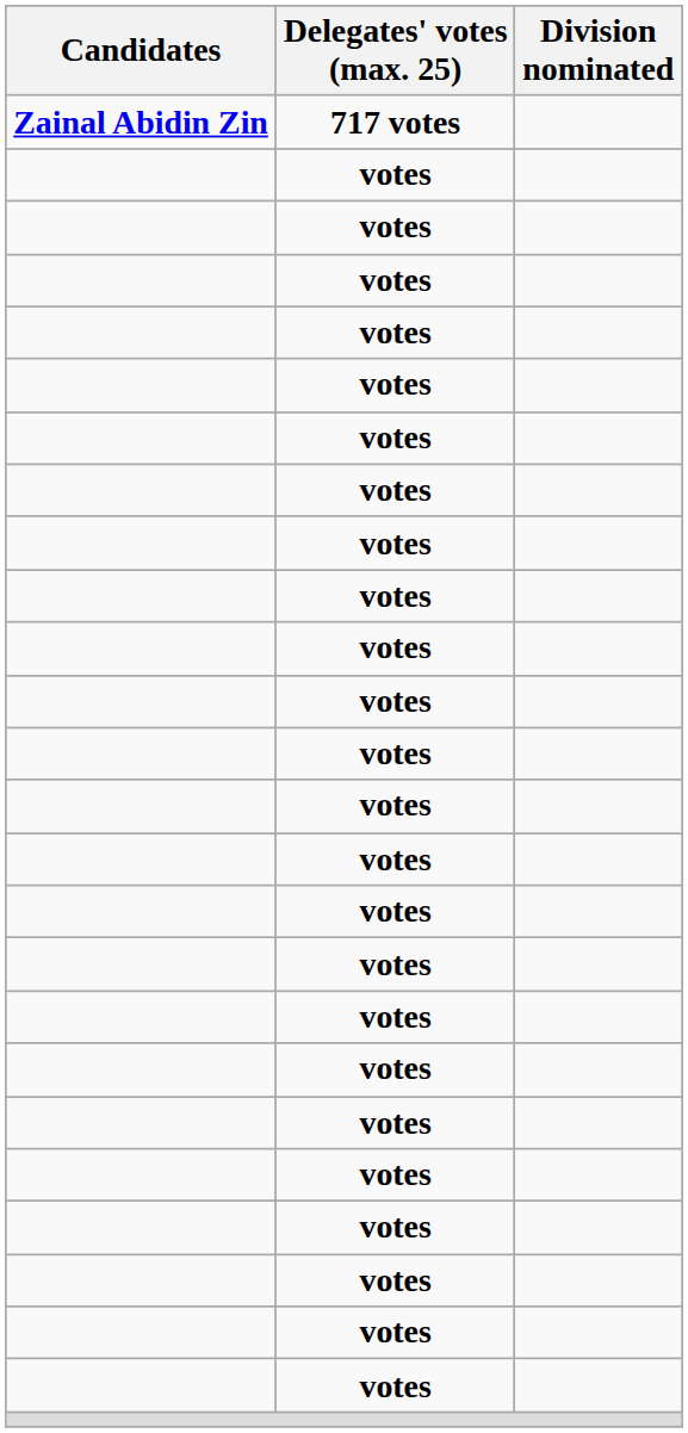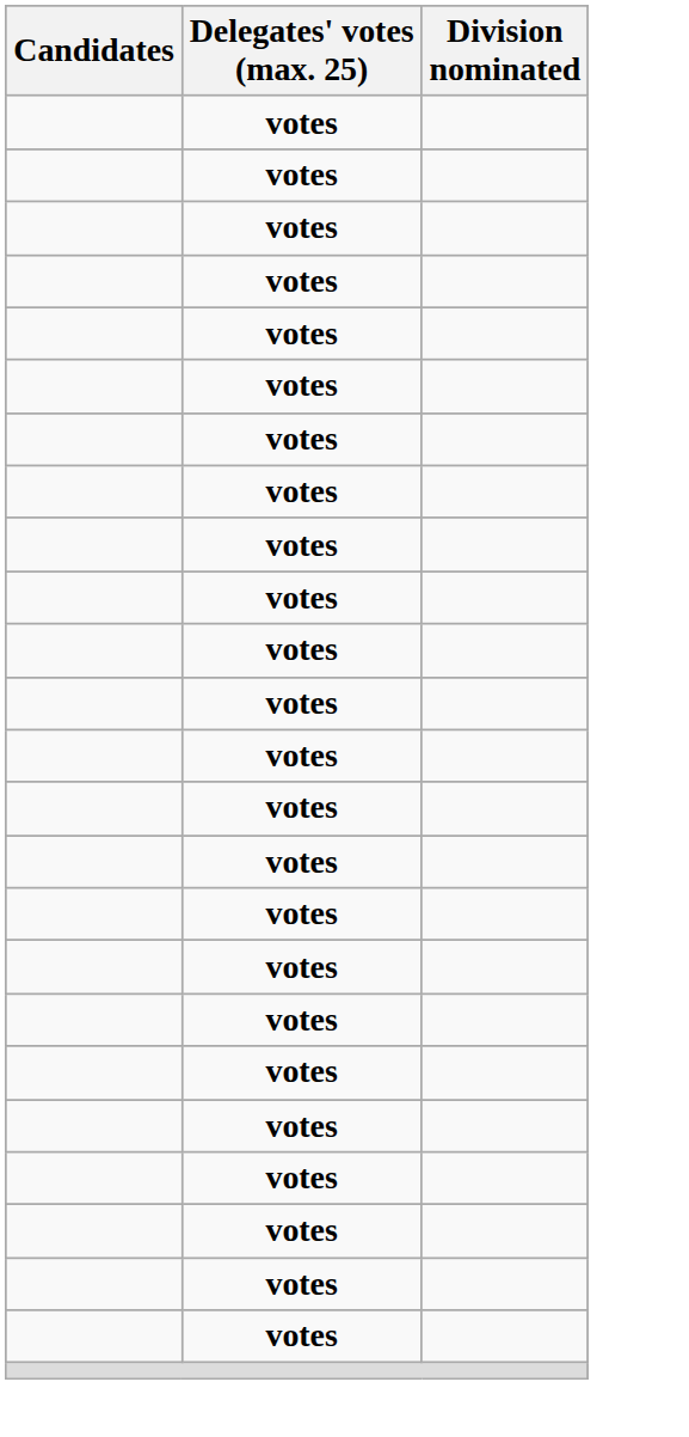- row: Zainal Abidin Zin | 717 votes
